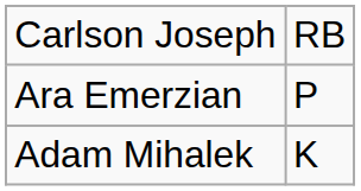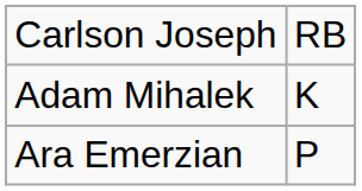rows swapped: Ara Emerzian <-> Adam Mihalek
